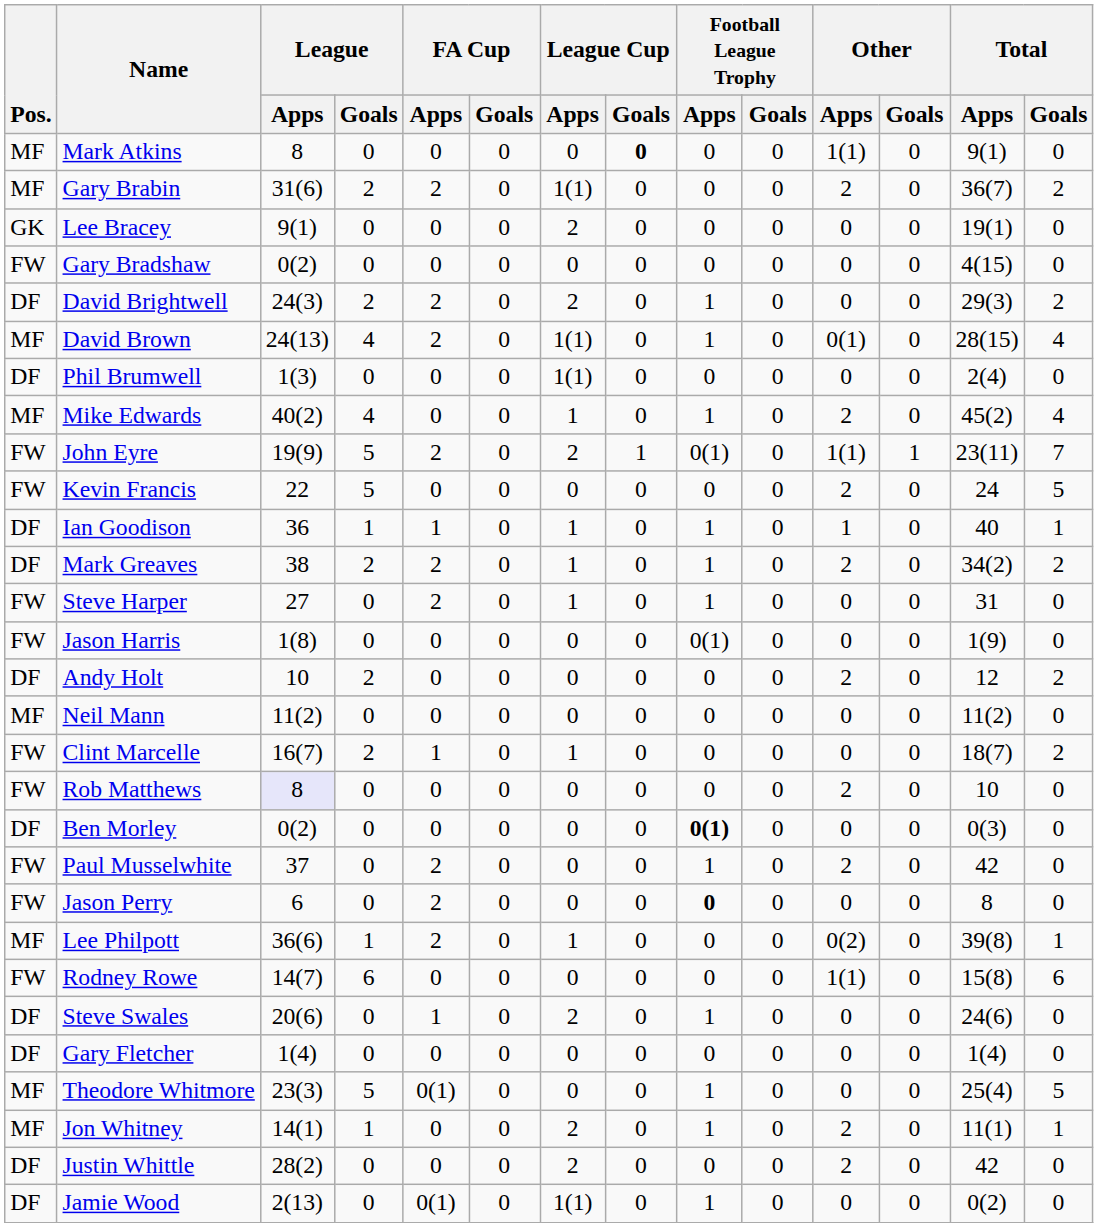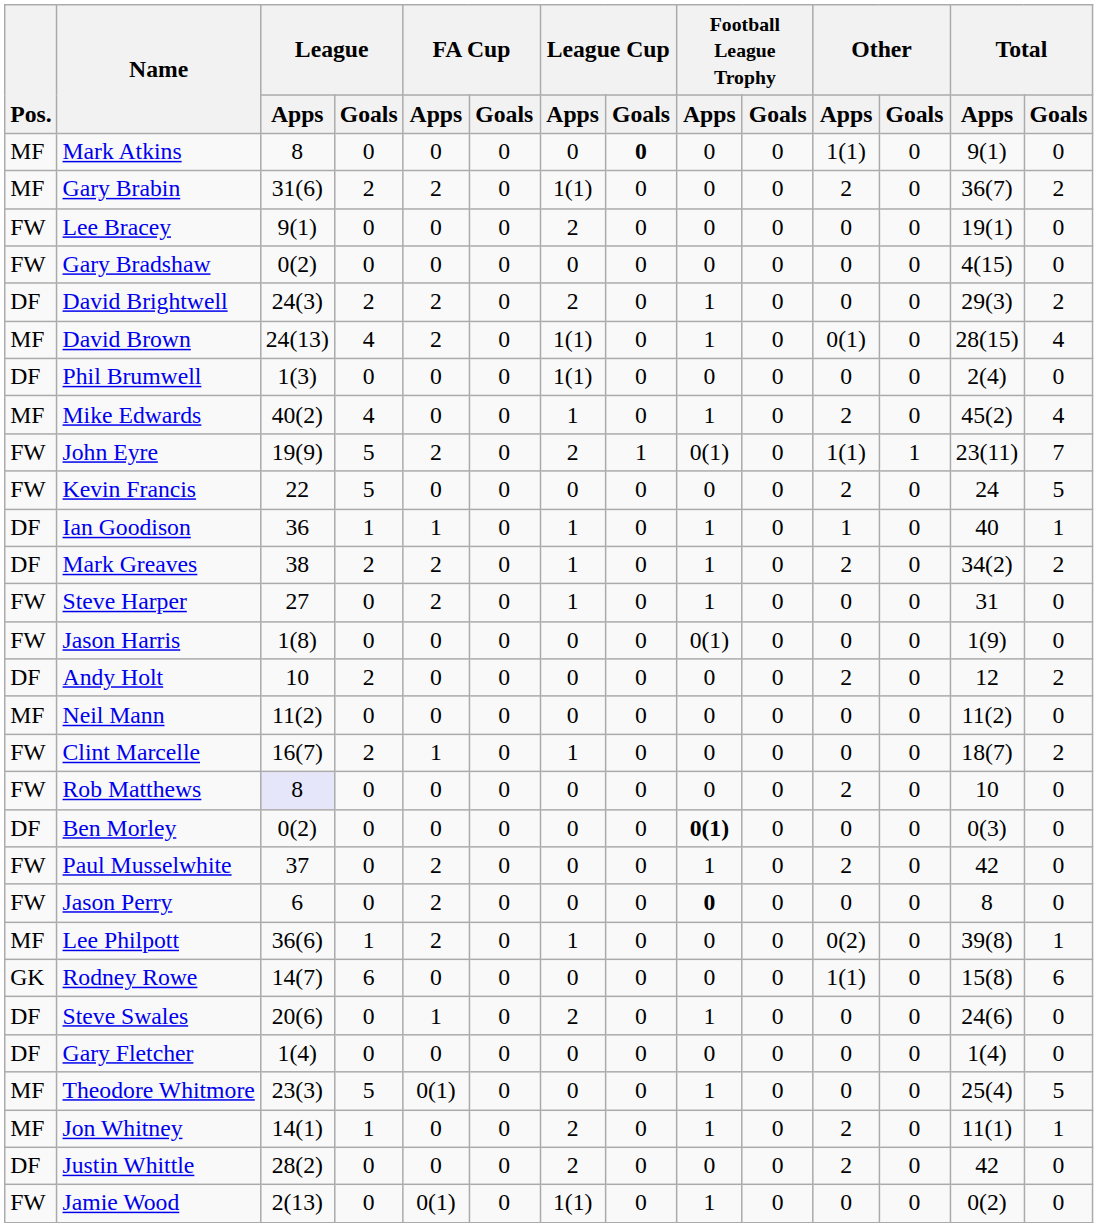Lee Bracey | Pos.: GK -> FW
Rodney Rowe | Pos.: FW -> GK
Jamie Wood | Pos.: DF -> FW
